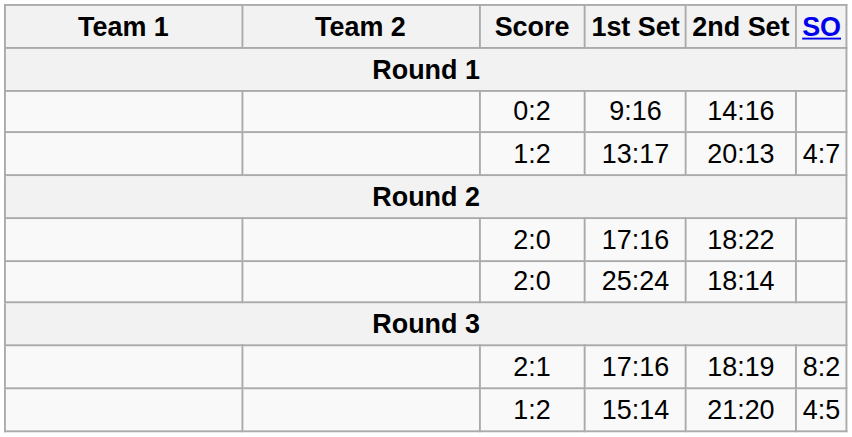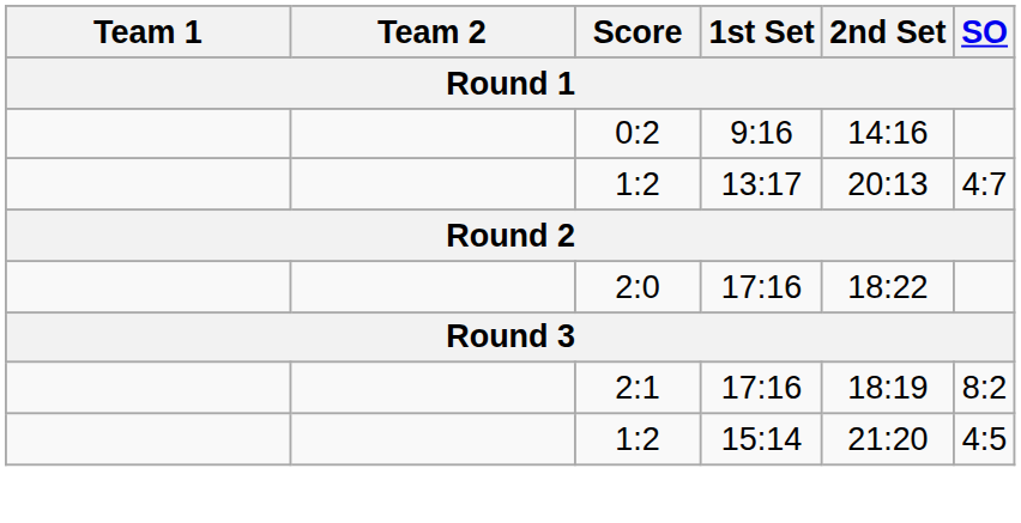- row: 2:0 | 25:24 | 18:14
